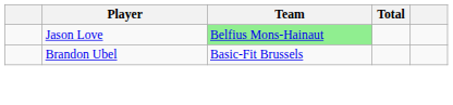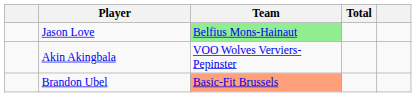+ row: Akin Akingbala | VOO Wolves Verviers-Pepinster
Brandon Ubel | Team: no background -> lightsalmon background
